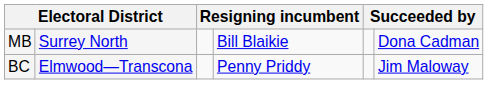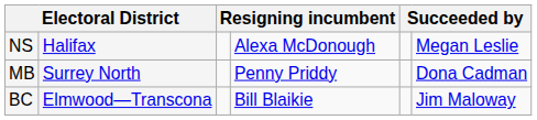+ row: NS | Halifax | Alexa McDonough | Megan Leslie
MB | column 4: Bill Blaikie -> Penny Priddy
BC | column 4: Penny Priddy -> Bill Blaikie
